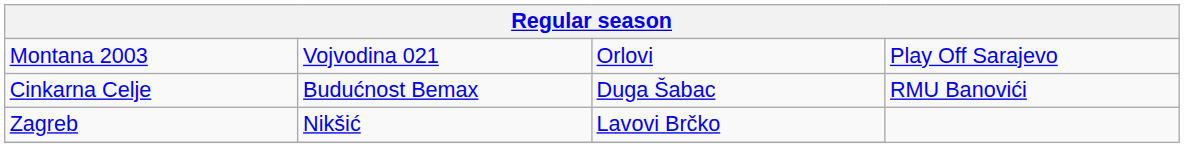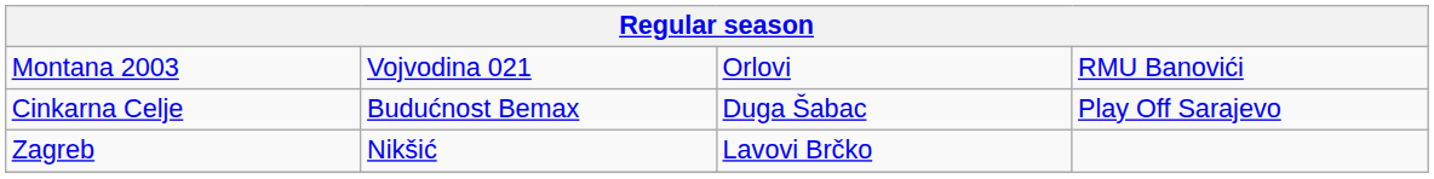Montana 2003 | column 4: Play Off Sarajevo -> RMU Banovići
Cinkarna Celje | column 4: RMU Banovići -> Play Off Sarajevo
